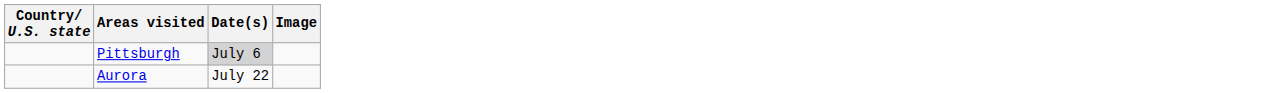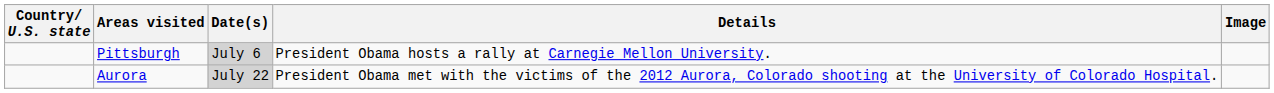+ column: Details | President Obama hosts a rally at Carnegie Mellon University. | President Obama met with the victims of the 2012 Aurora, Colorado shooting at the University of Colorado Hospital.
Aurora | Date(s): no background -> lightgrey background
